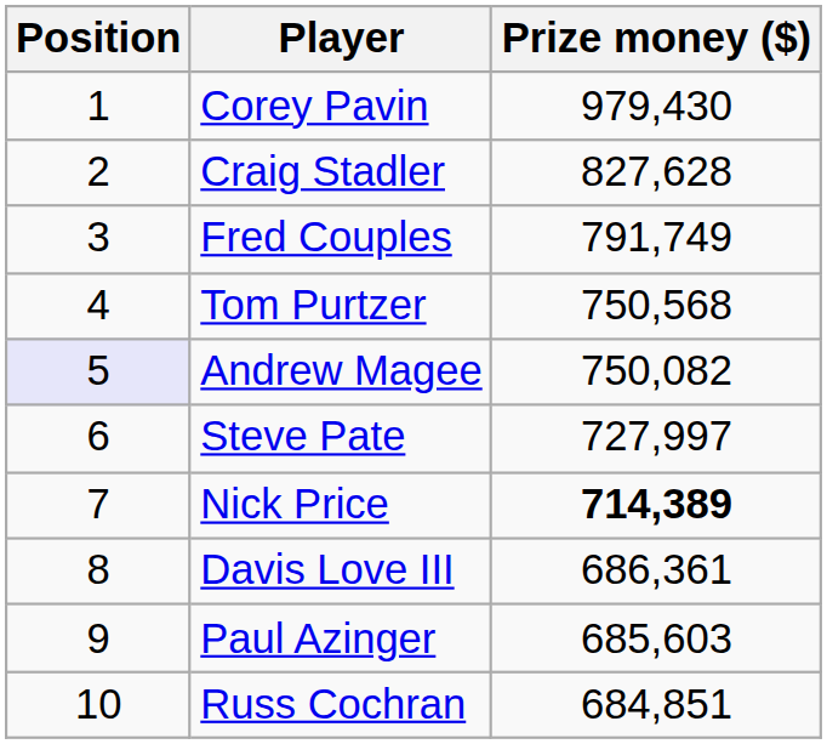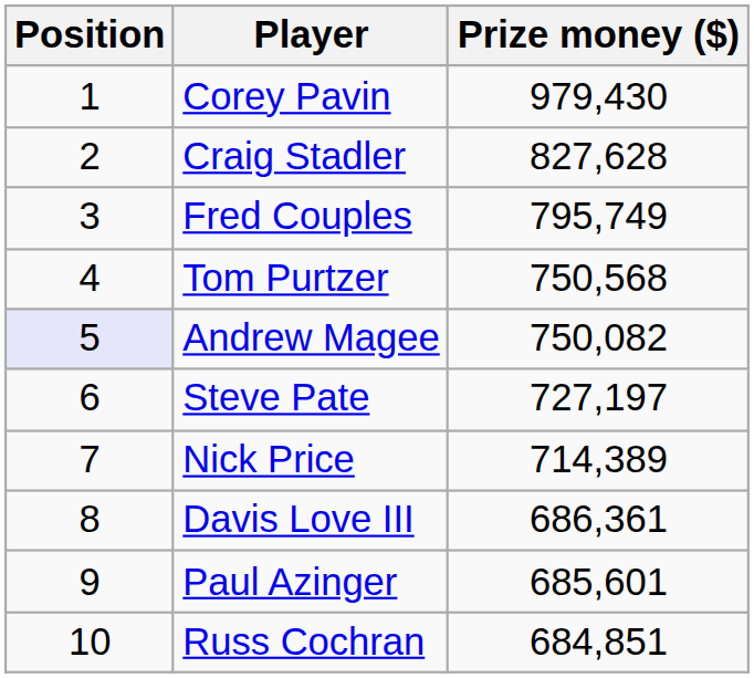Fred Couples | Prize money ($): 791,749 -> 795,749
Steve Pate | Prize money ($): 727,997 -> 727,197
Nick Price | Prize money ($): bold -> normal
Paul Azinger | Prize money ($): 685,603 -> 685,601
